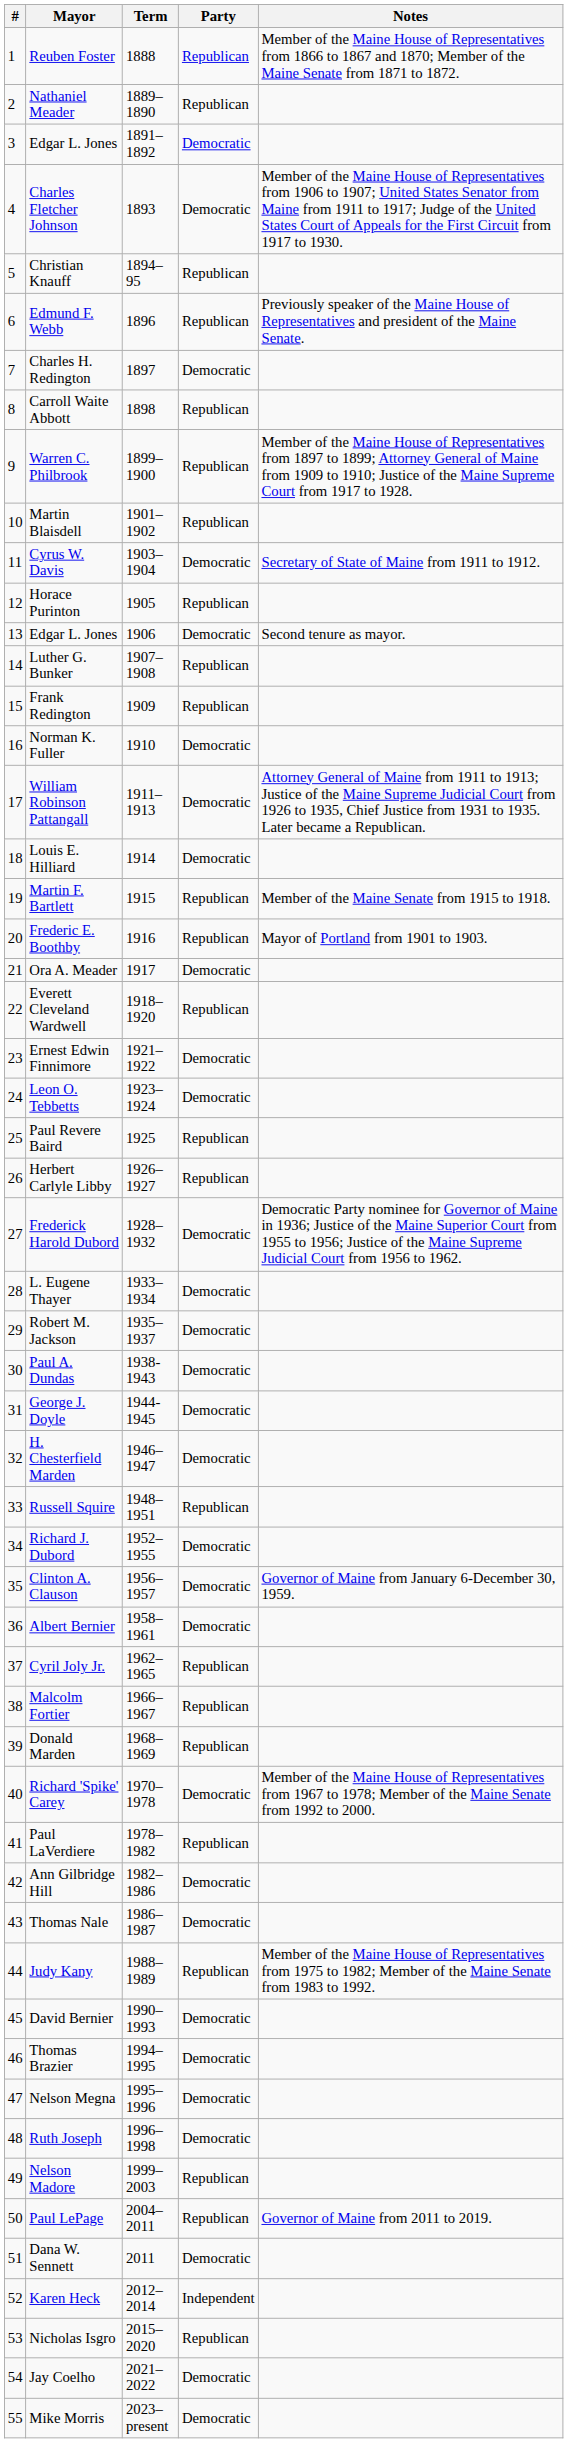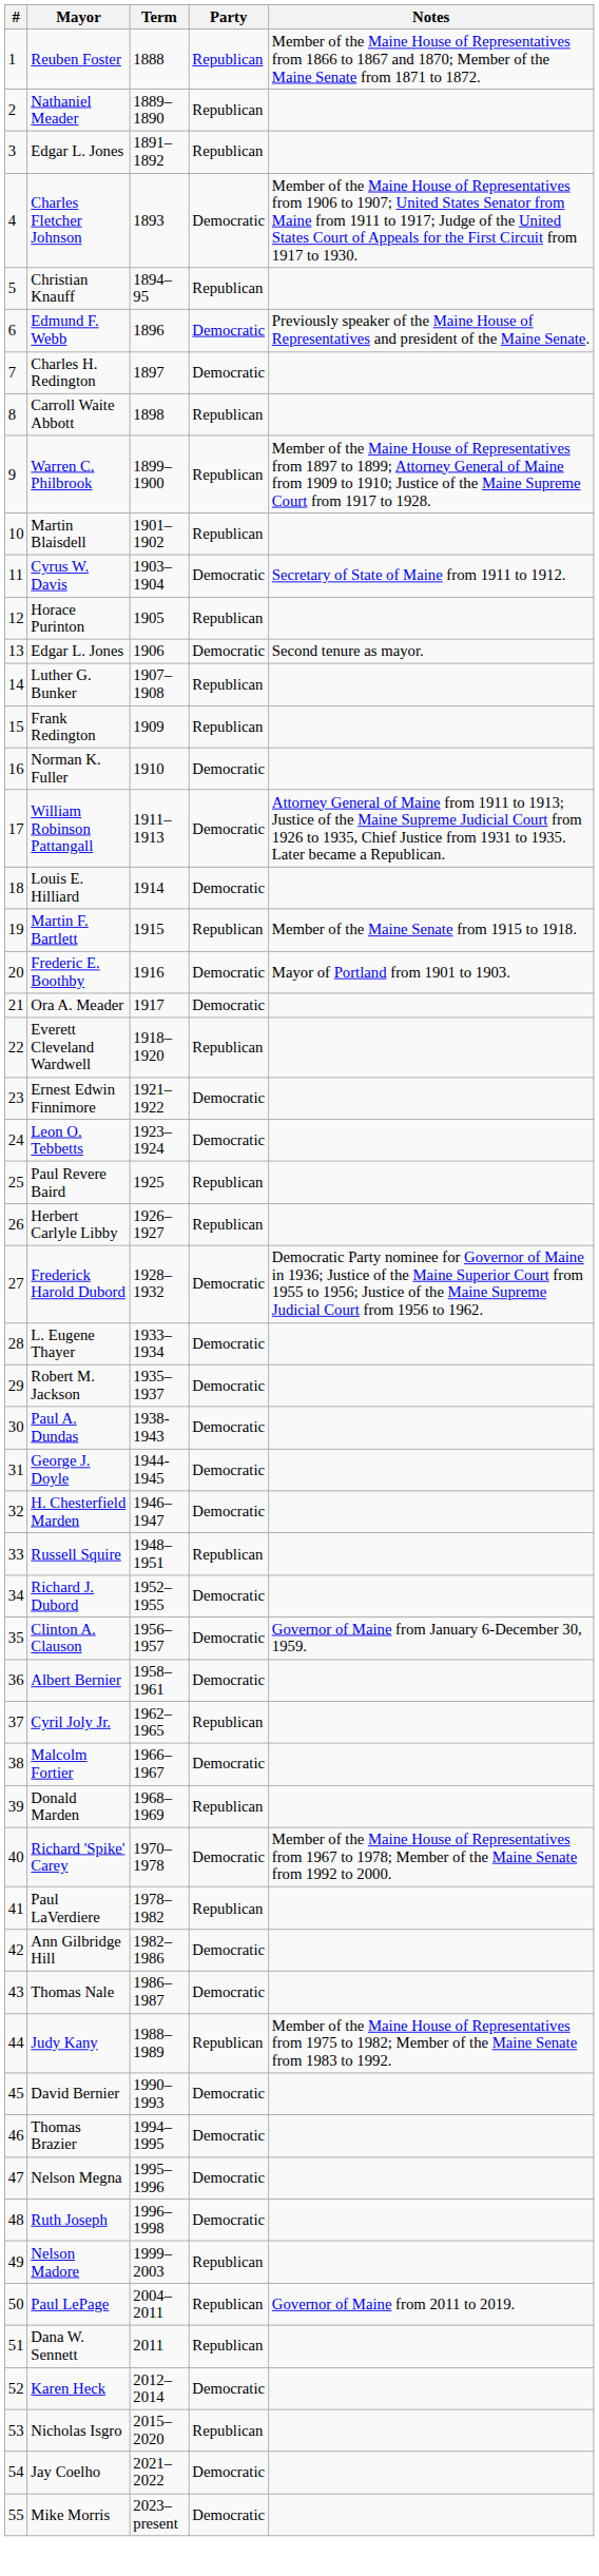3 / Edgar L. Jones | Party: Democratic -> Republican
Edmund F. Webb | Party: Republican -> Democratic
Frederic E. Boothby | Party: Republican -> Democratic
Malcolm Fortier | Party: Republican -> Democratic
Dana W. Sennett | Party: Democratic -> Republican
Karen Heck | Party: Independent -> Democratic
